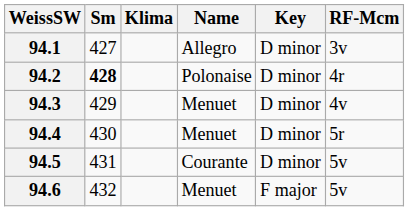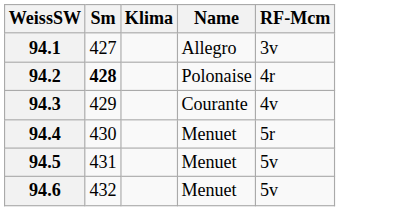- column: Key | D minor | D minor | D minor | D minor | D minor | F major
94.3 | Name: Menuet -> Courante
94.5 | Name: Courante -> Menuet
